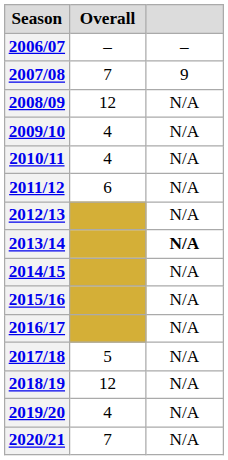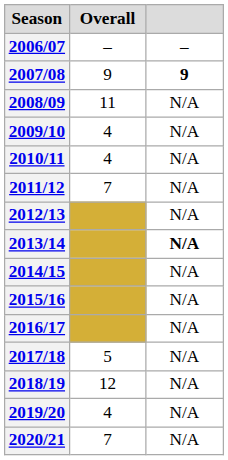2007/08 | Overall: 7 -> 9
2007/08 | column 3: normal -> bold
2008/09 | Overall: 12 -> 11
2011/12 | Overall: 6 -> 7
